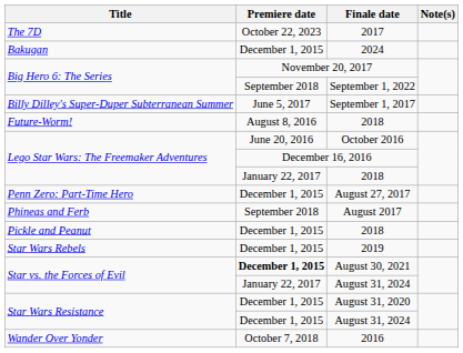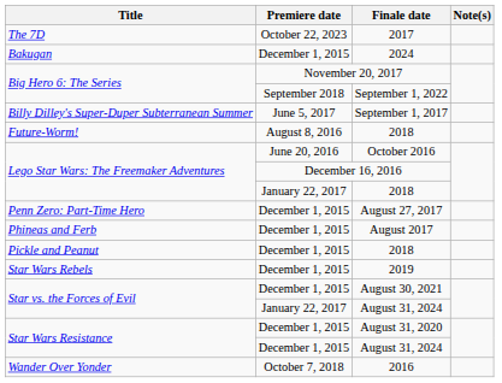August 2017 | Premiere date: September 2018 -> December 1, 2015
August 30, 2021 | Premiere date: bold -> normal
